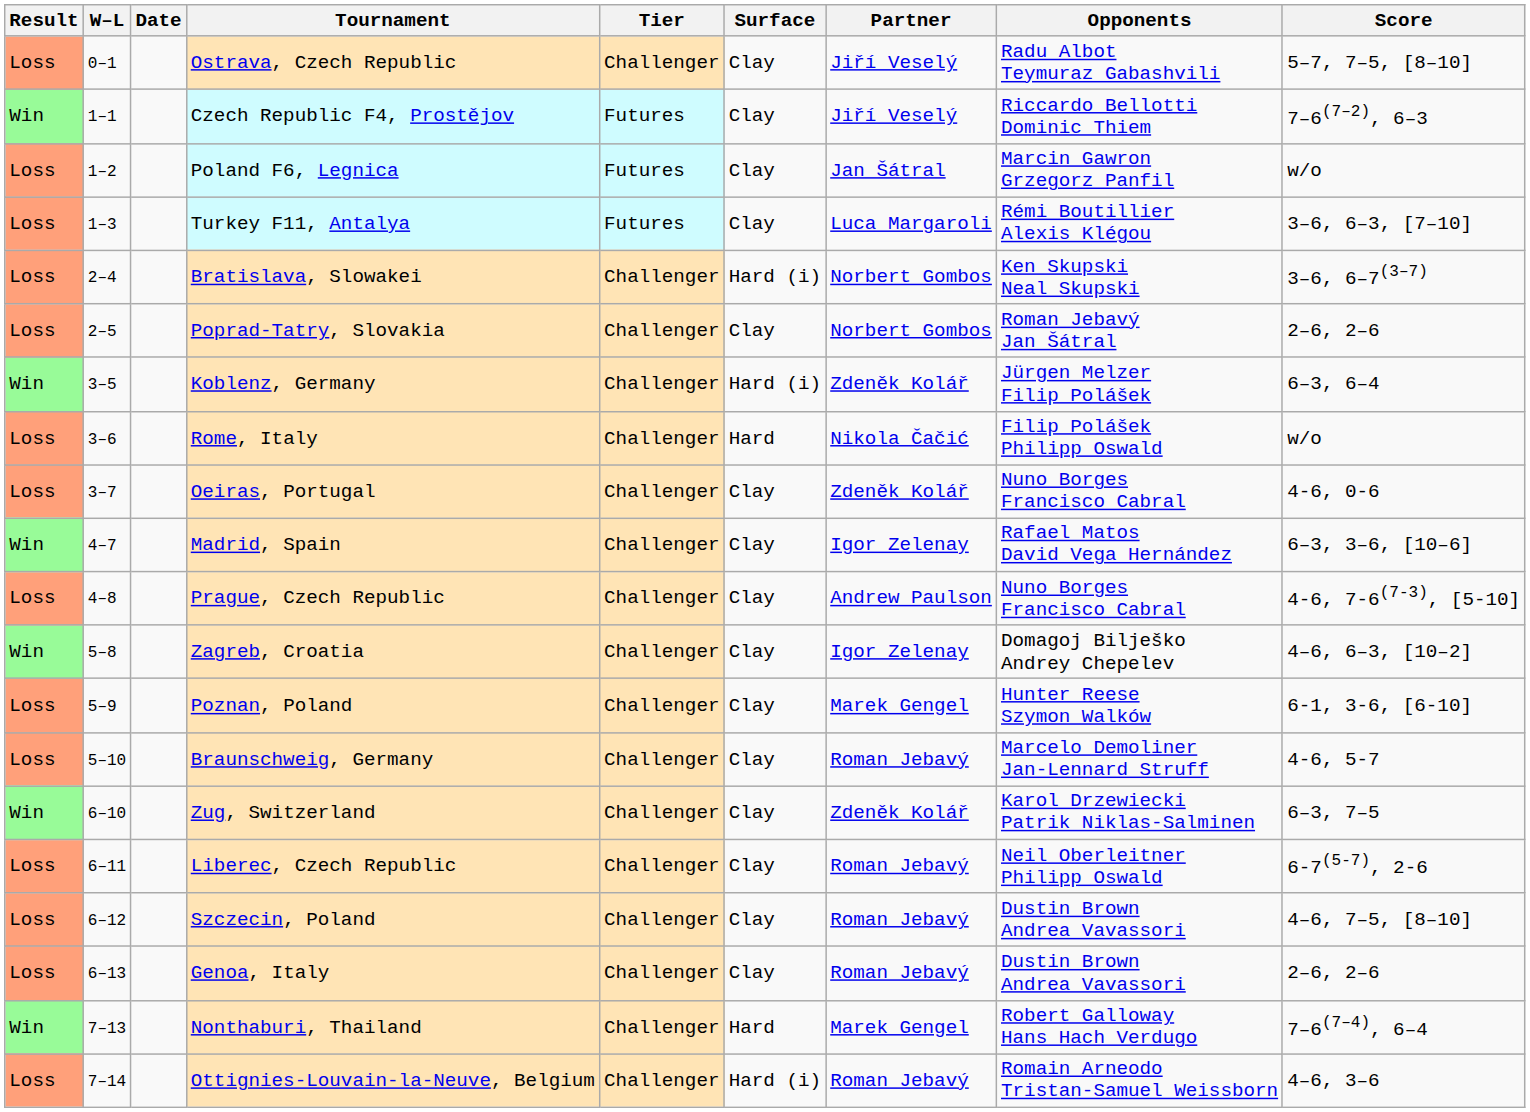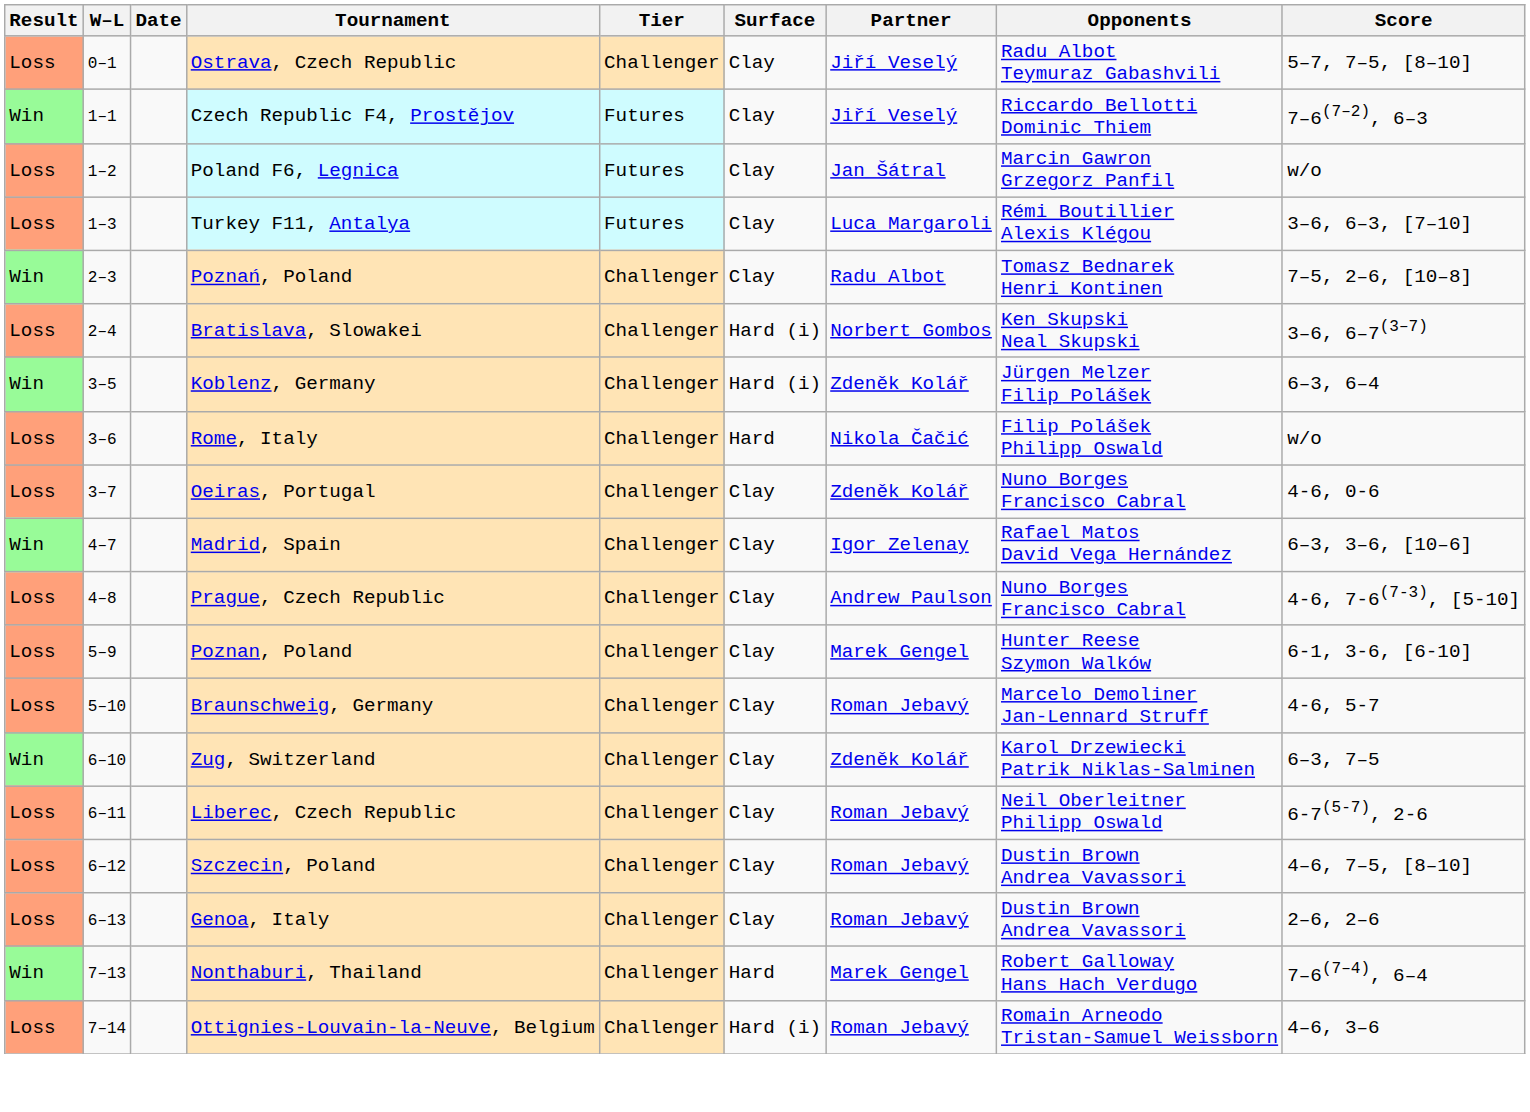+ row: Win | 2–3 | Poznań, Poland | Challenger | Clay | Radu Albot | Tomasz Bednarek Henri Kontinen | 7–5, 2–6, [10–8]
- row: Loss | 2–5 | Poprad-Tatry, Slovakia | Challenger | Clay | Norbert Gombos | Roman Jebavý Jan Šátral | 2–6, 2–6
- row: Win | 5–8 | Zagreb, Croatia | Challenger | Clay | Igor Zelenay | Domagoj Bilješko Andrey Chepelev | 4–6, 6–3, [10–2]
